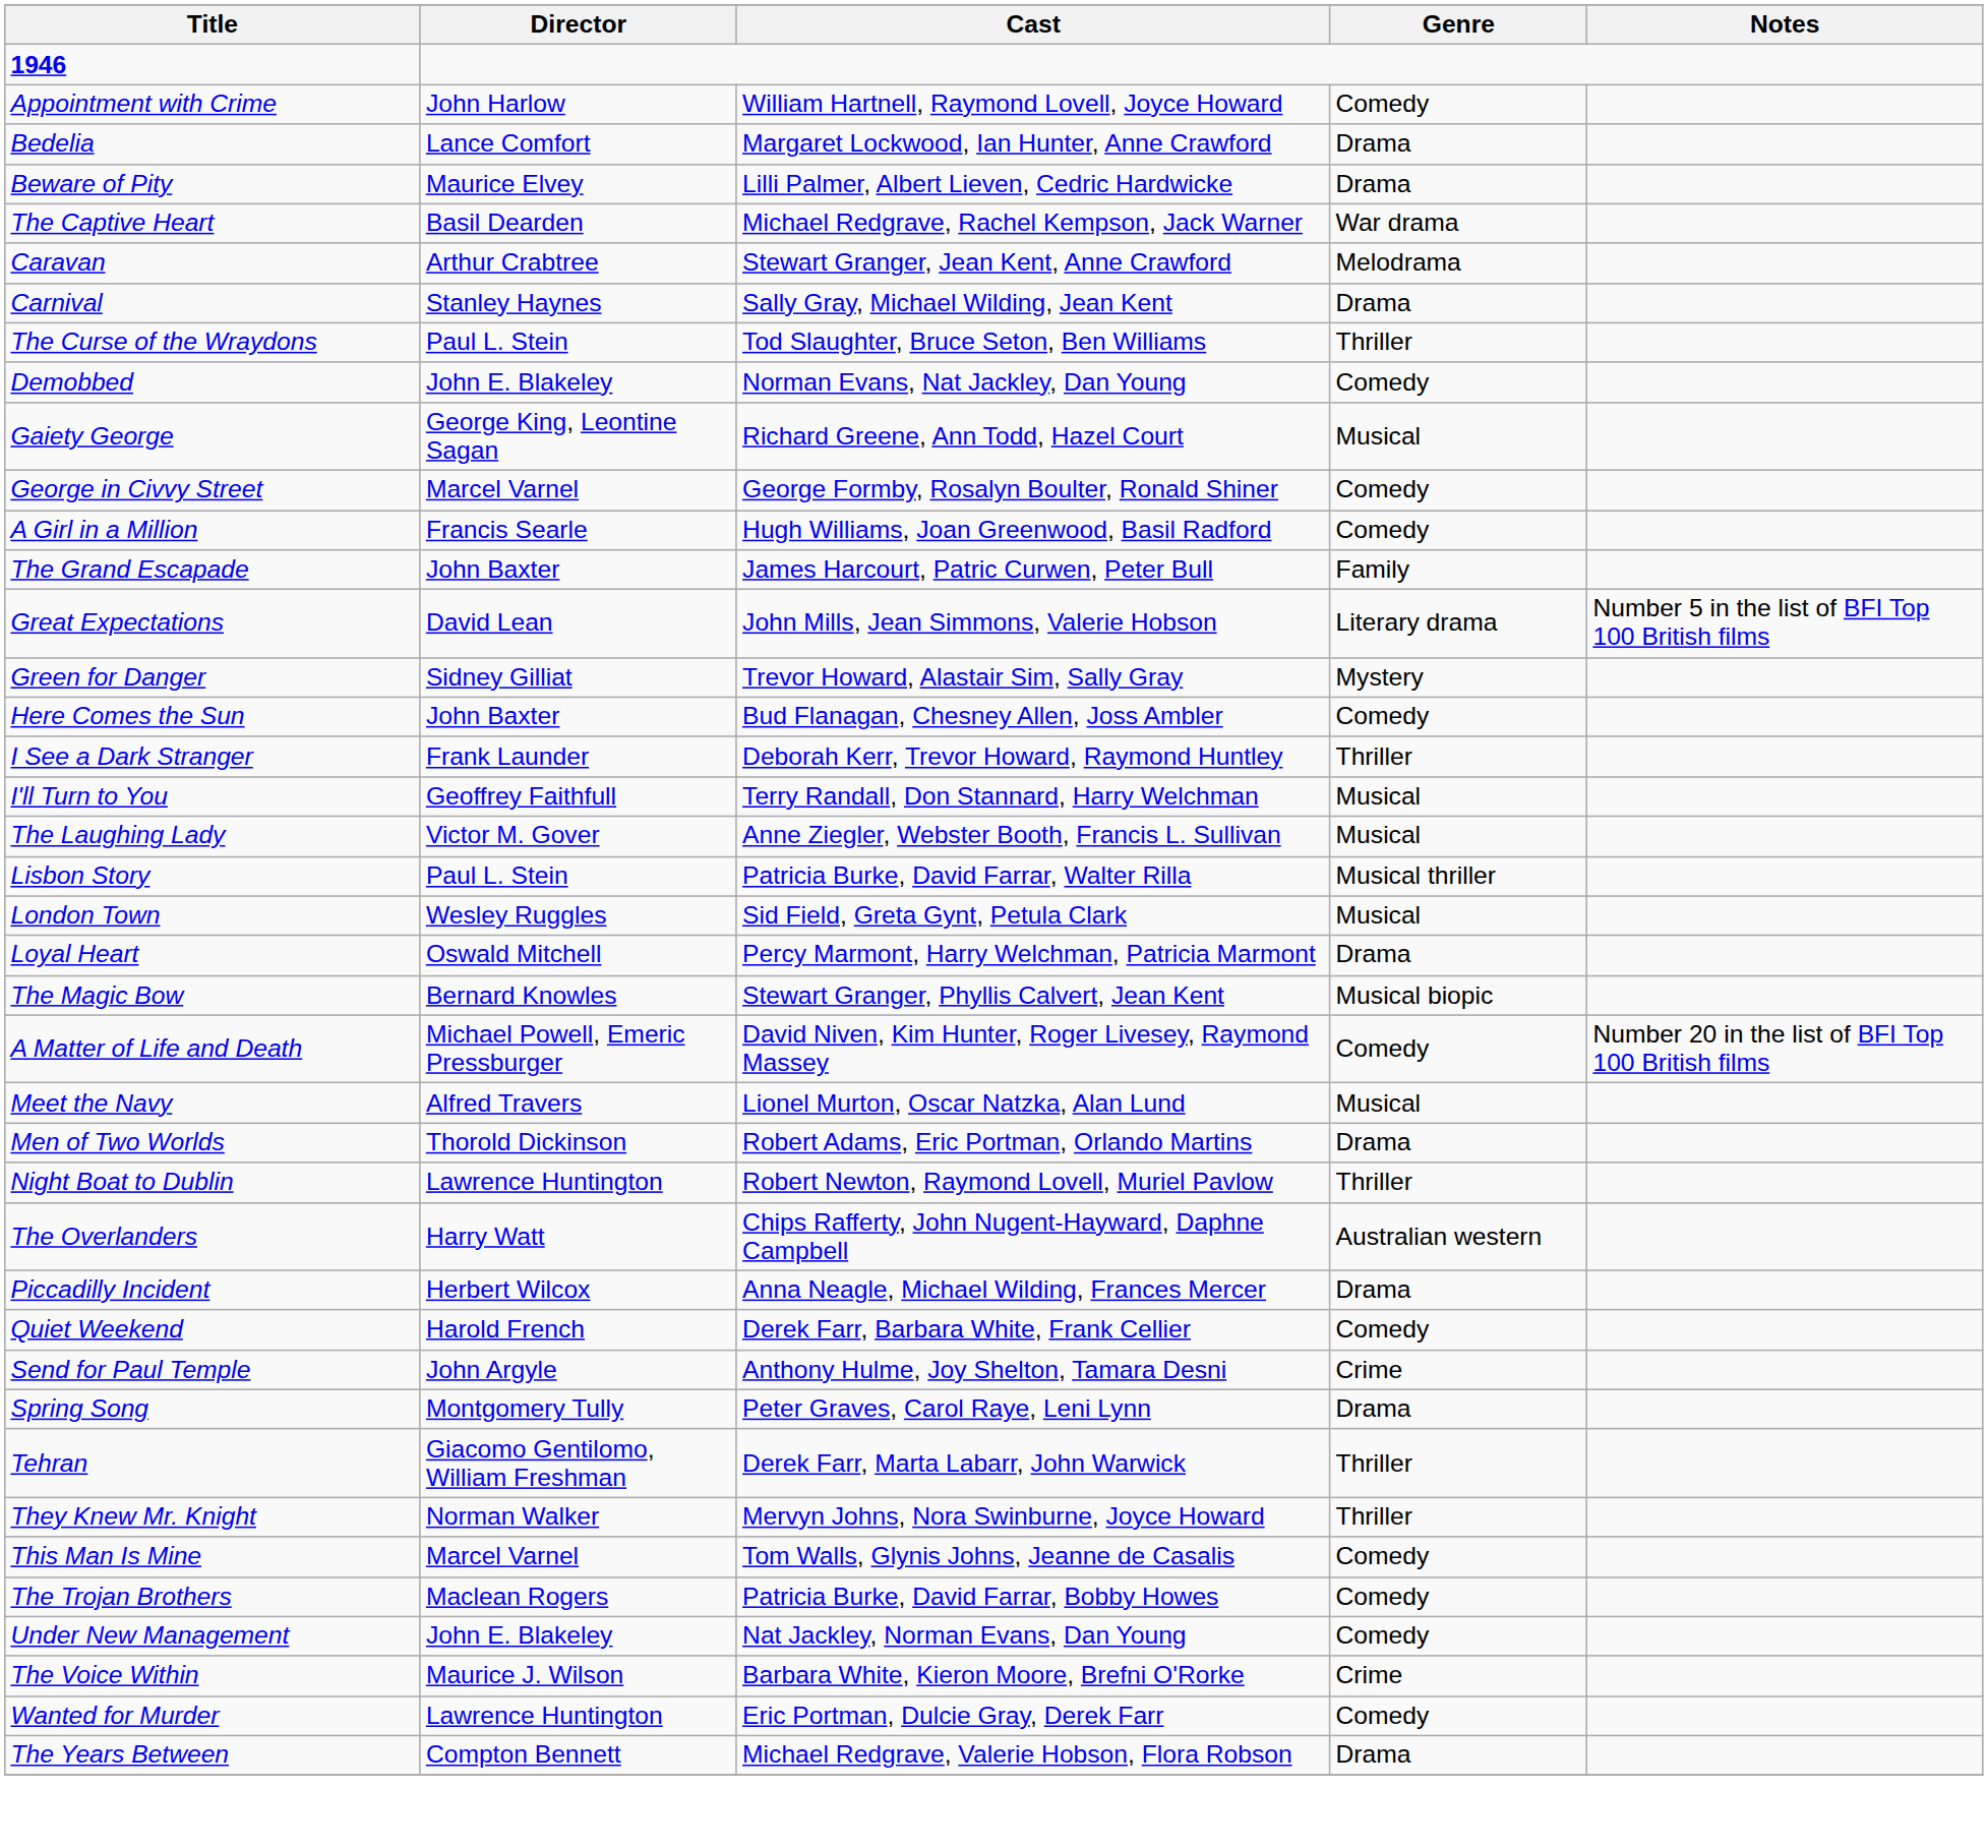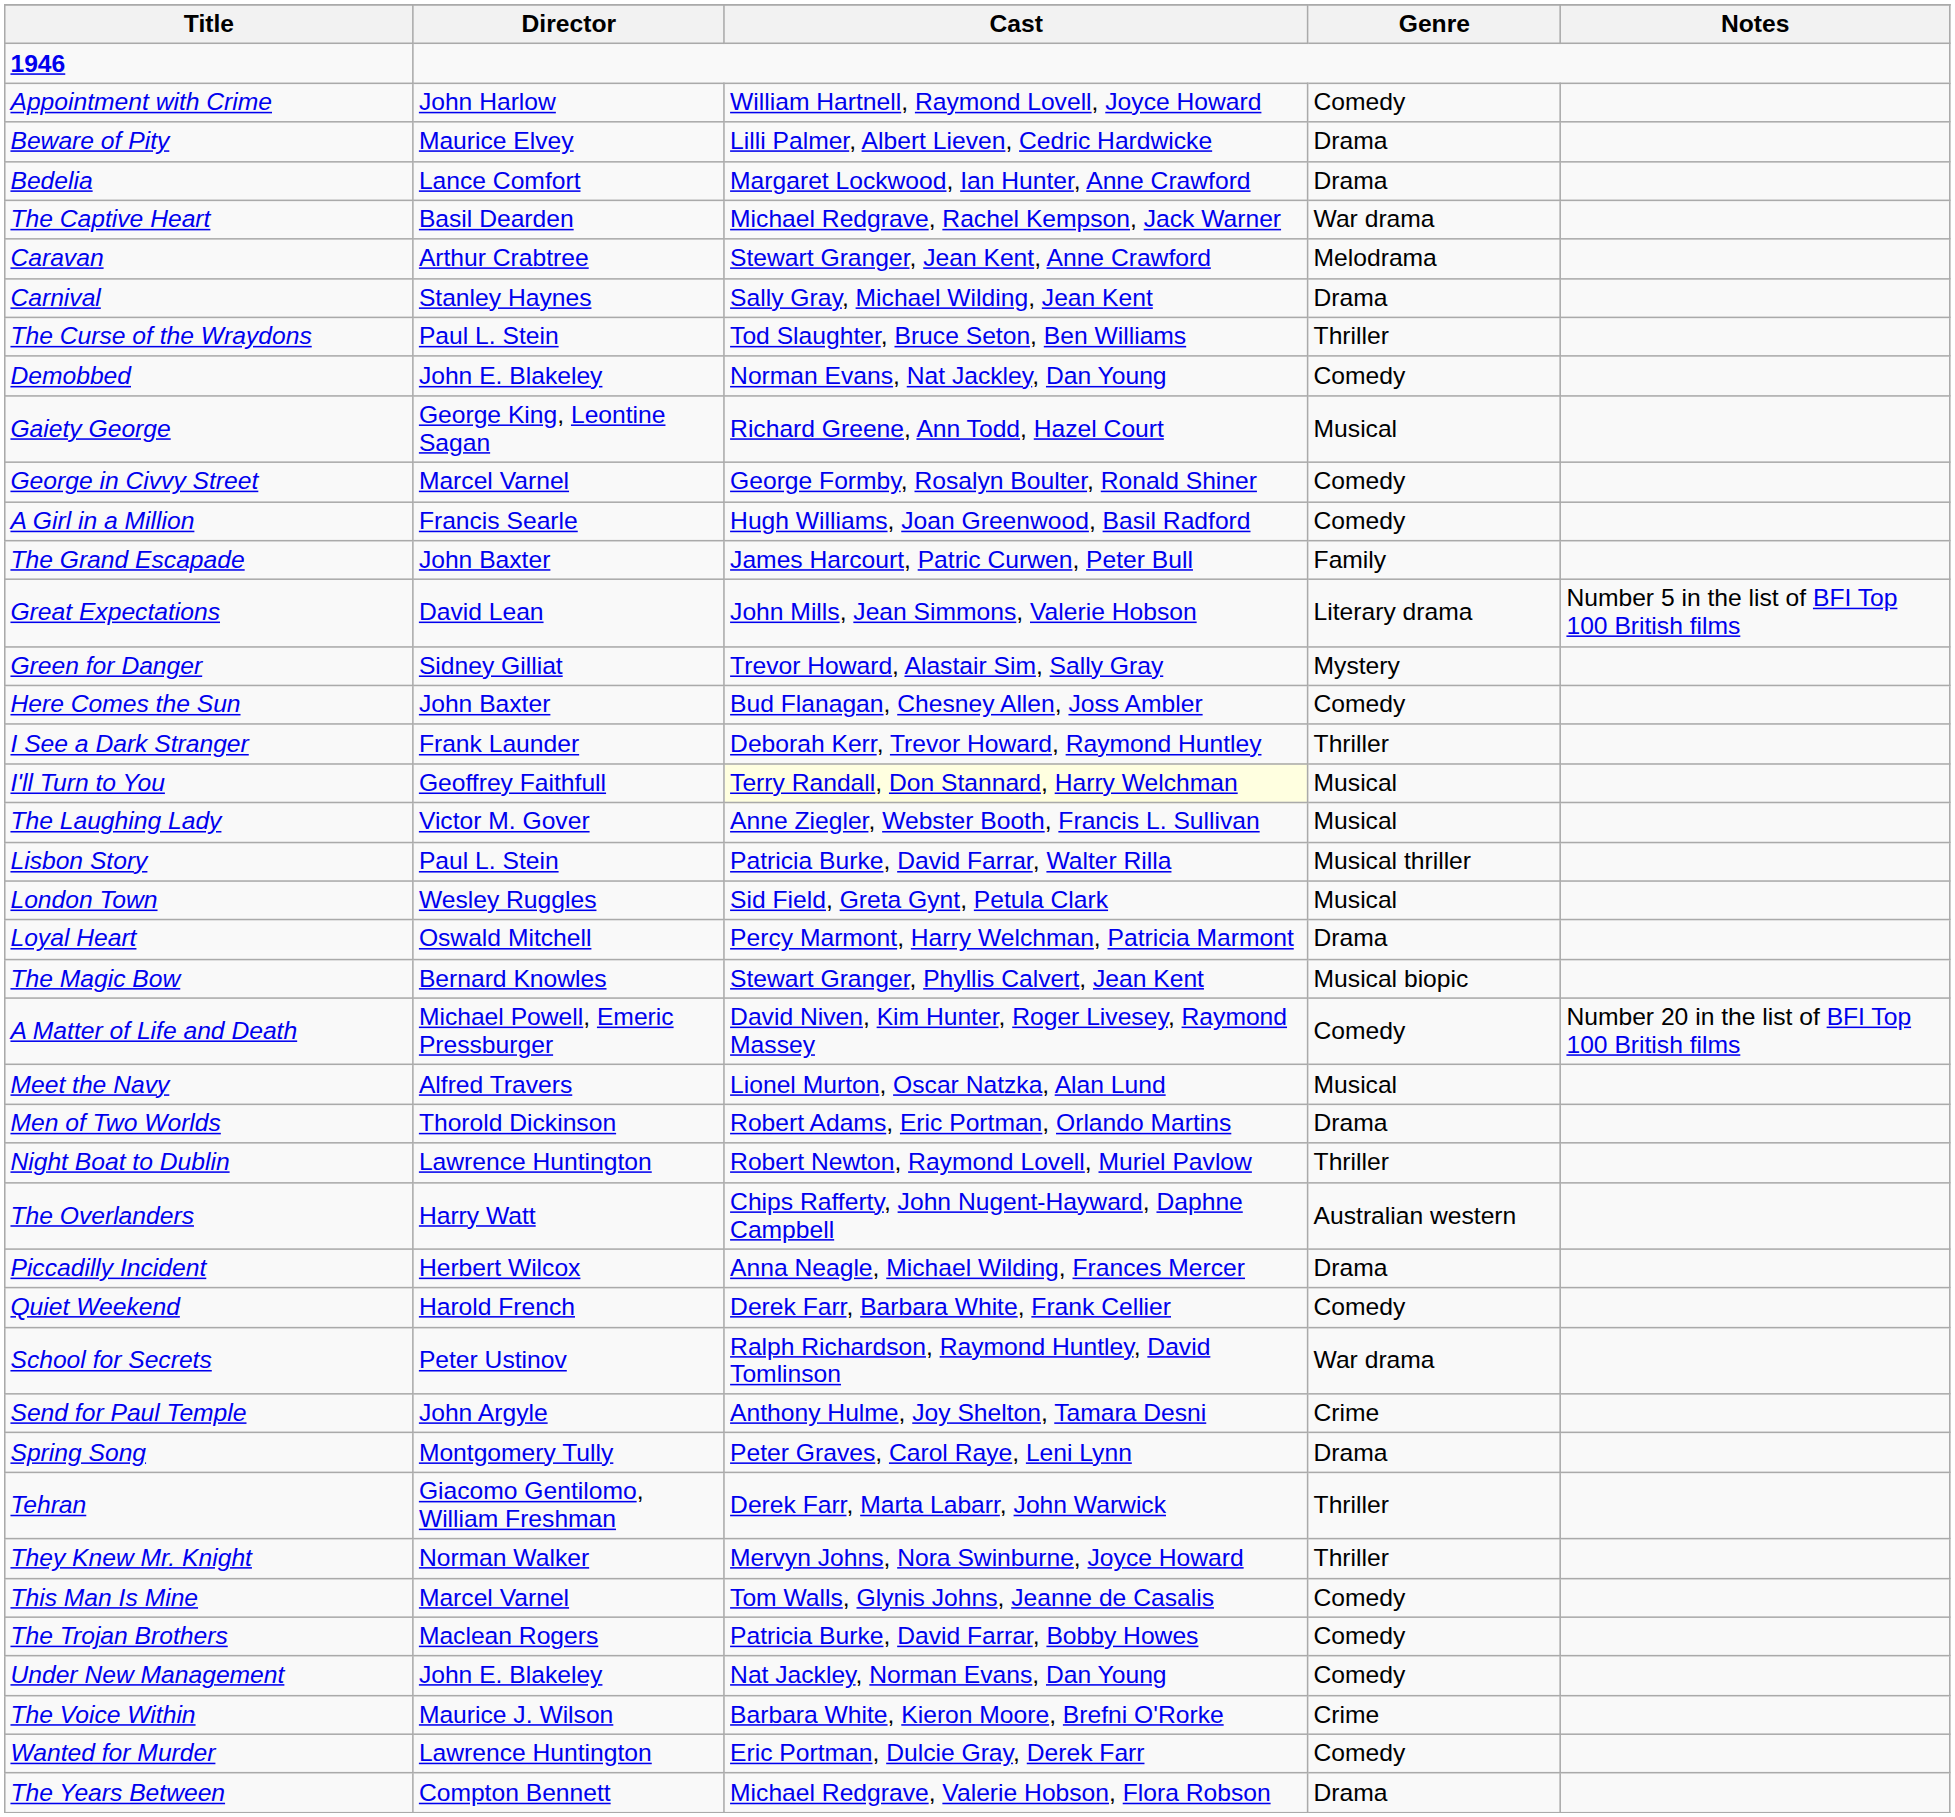rows swapped: Bedelia <-> Beware of Pity
I'll Turn to You | Cast: no background -> lightyellow background
+ row: School for Secrets | Peter Ustinov | Ralph Richardson, Raymond Huntley, David Tomlinson | War drama
